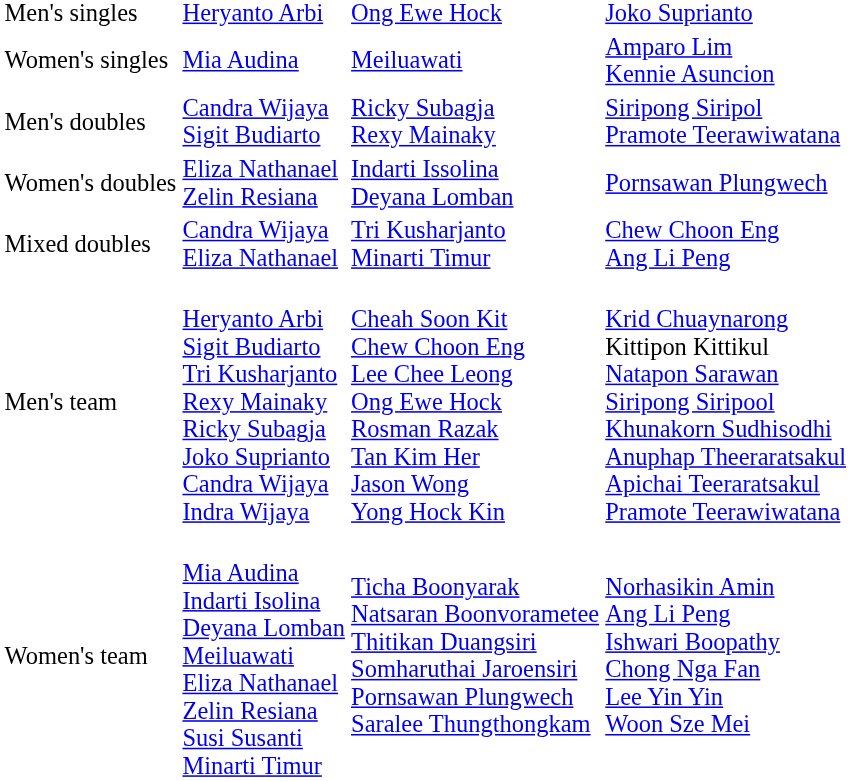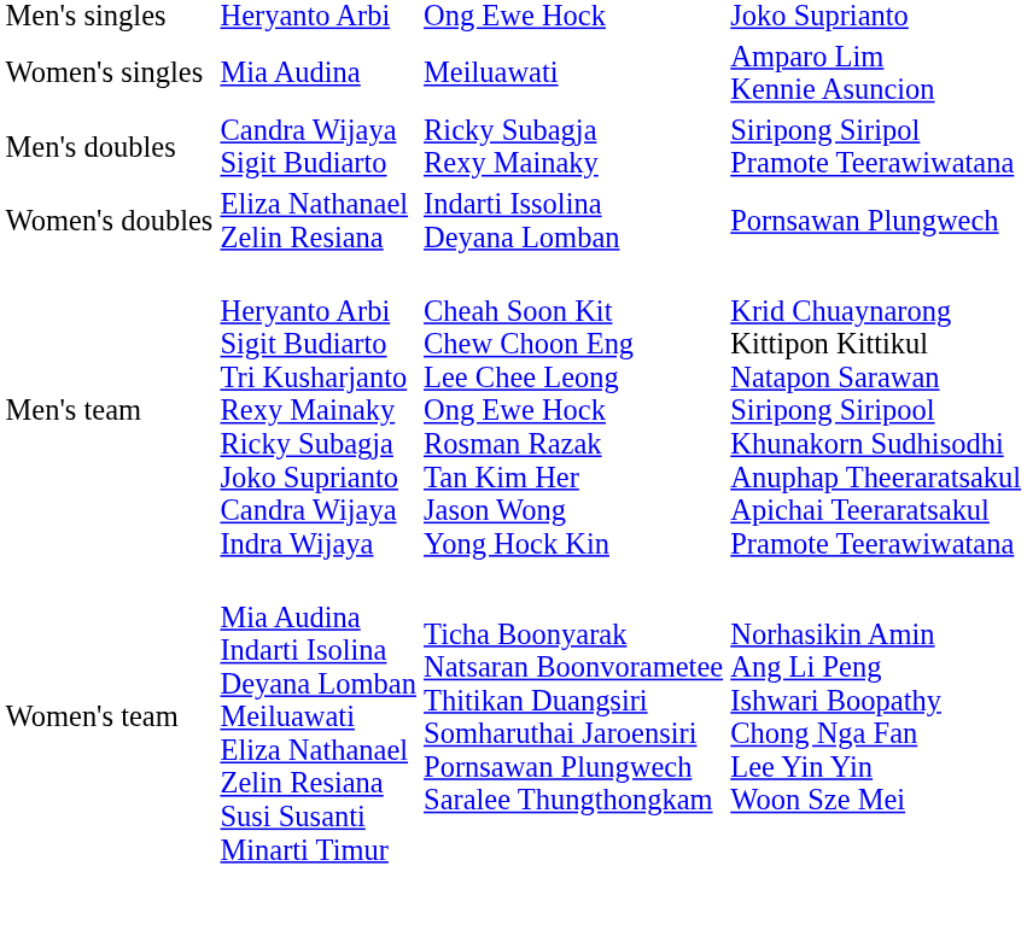- row: Mixed doubles | Candra Wijaya Eliza Nathanael | Tri Kusharjanto Minarti Timur | Chew Choon Eng Ang Li Peng
